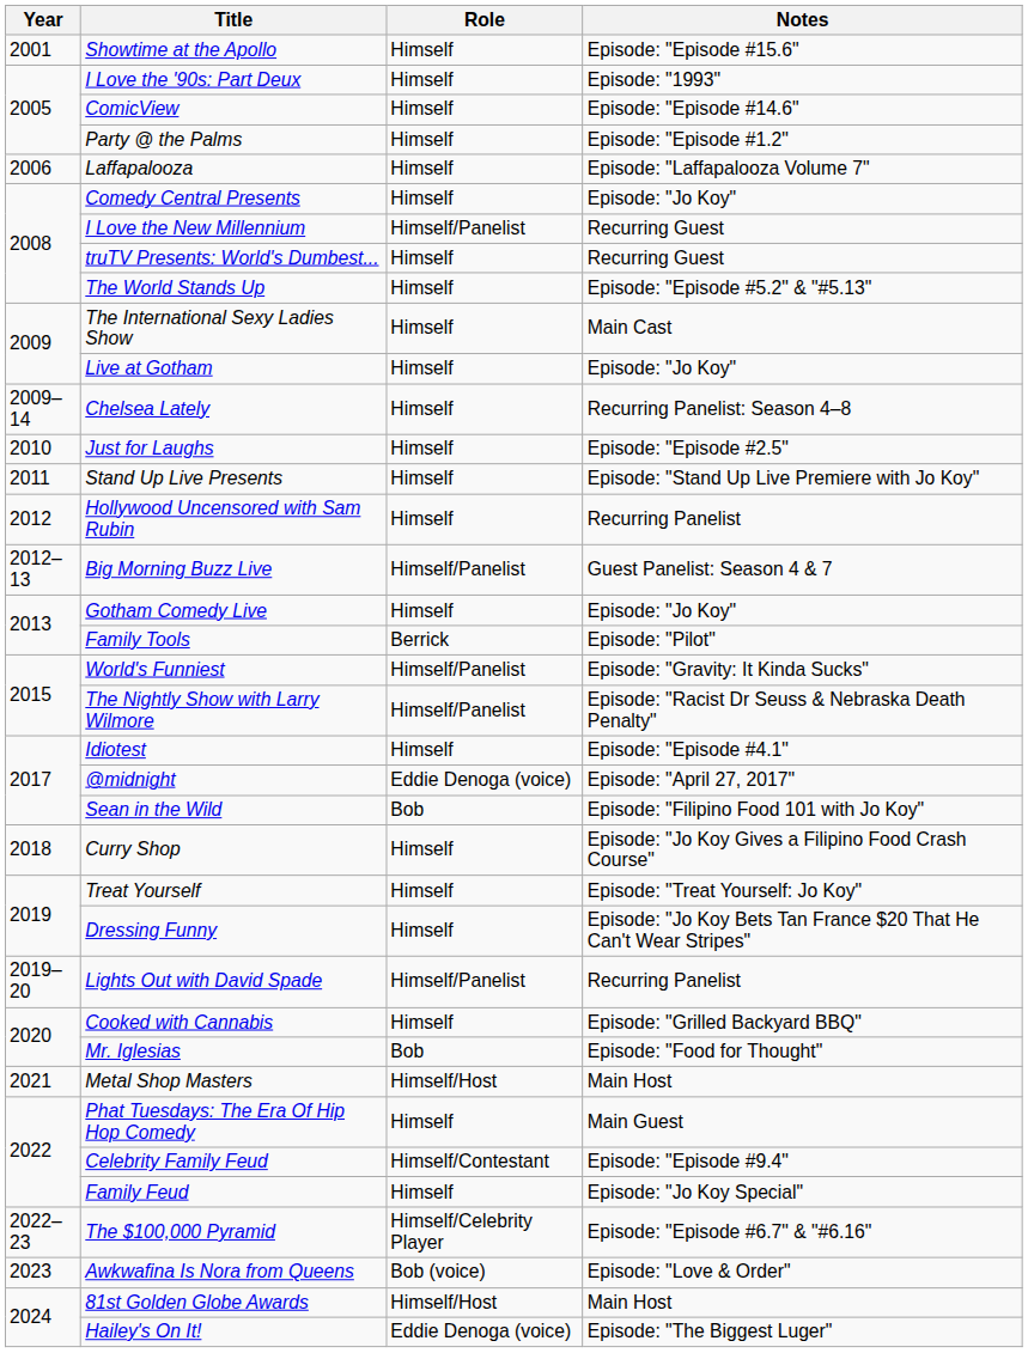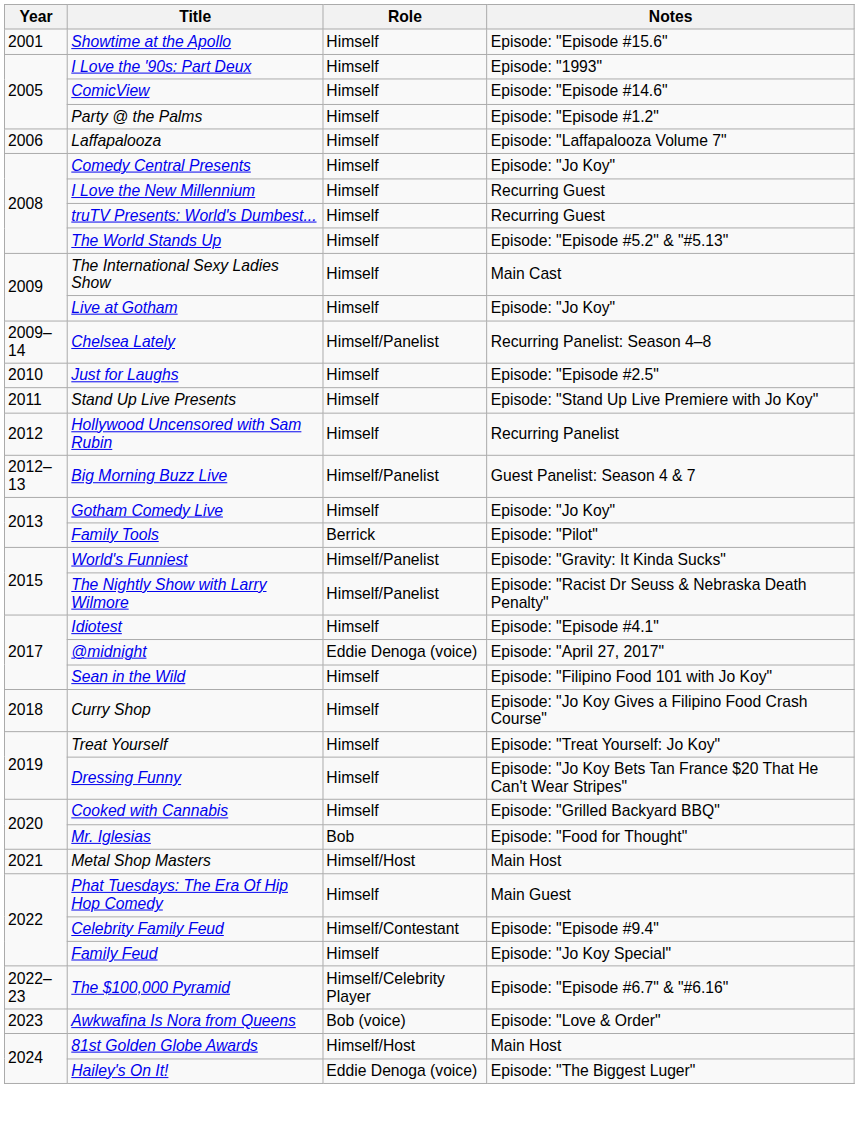I Love the New Millennium | Role: Himself/Panelist -> Himself
Chelsea Lately | Role: Himself -> Himself/Panelist
Sean in the Wild | Role: Bob -> Himself
- row: 2019–20 | Lights Out with David Spade | Himself/Panelist | Recurring Panelist
